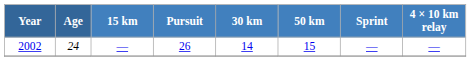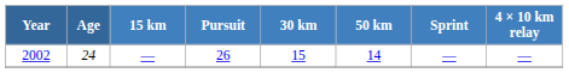2002 | 30 km: 14 -> 15
2002 | 50 km: 15 -> 14
